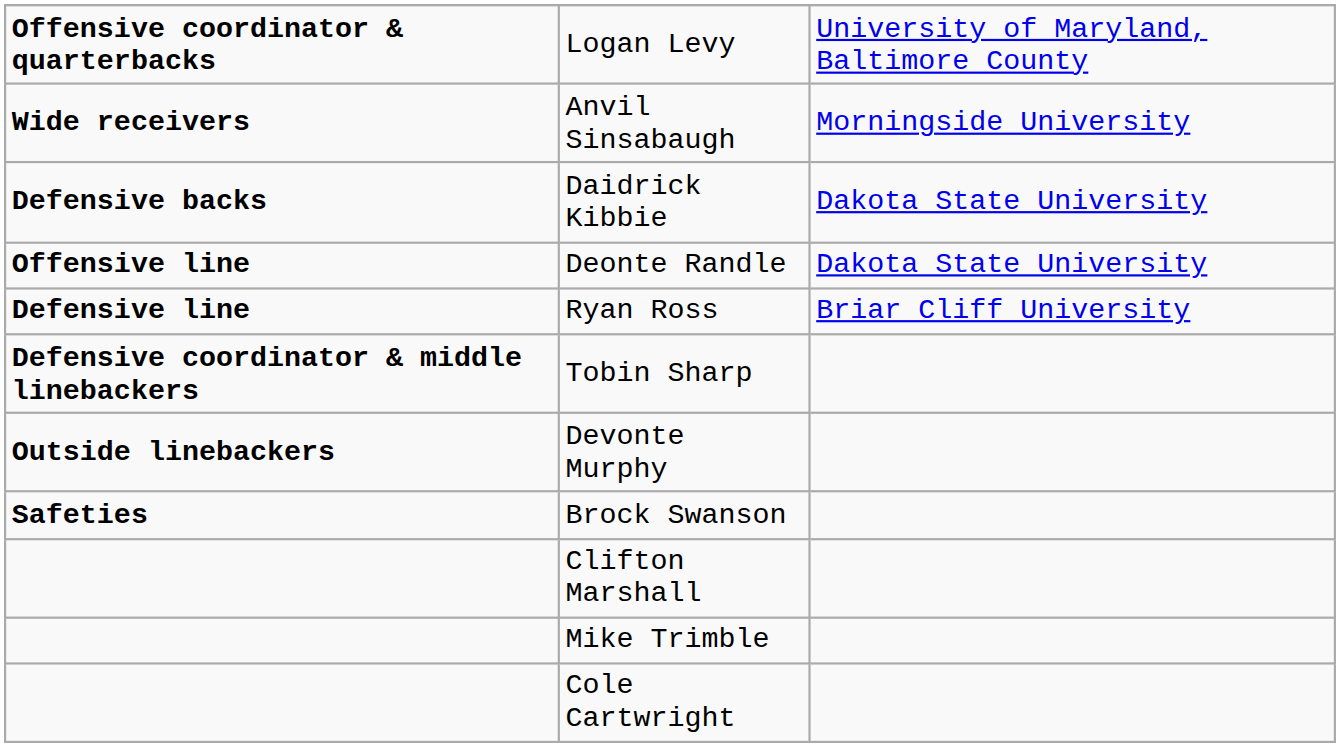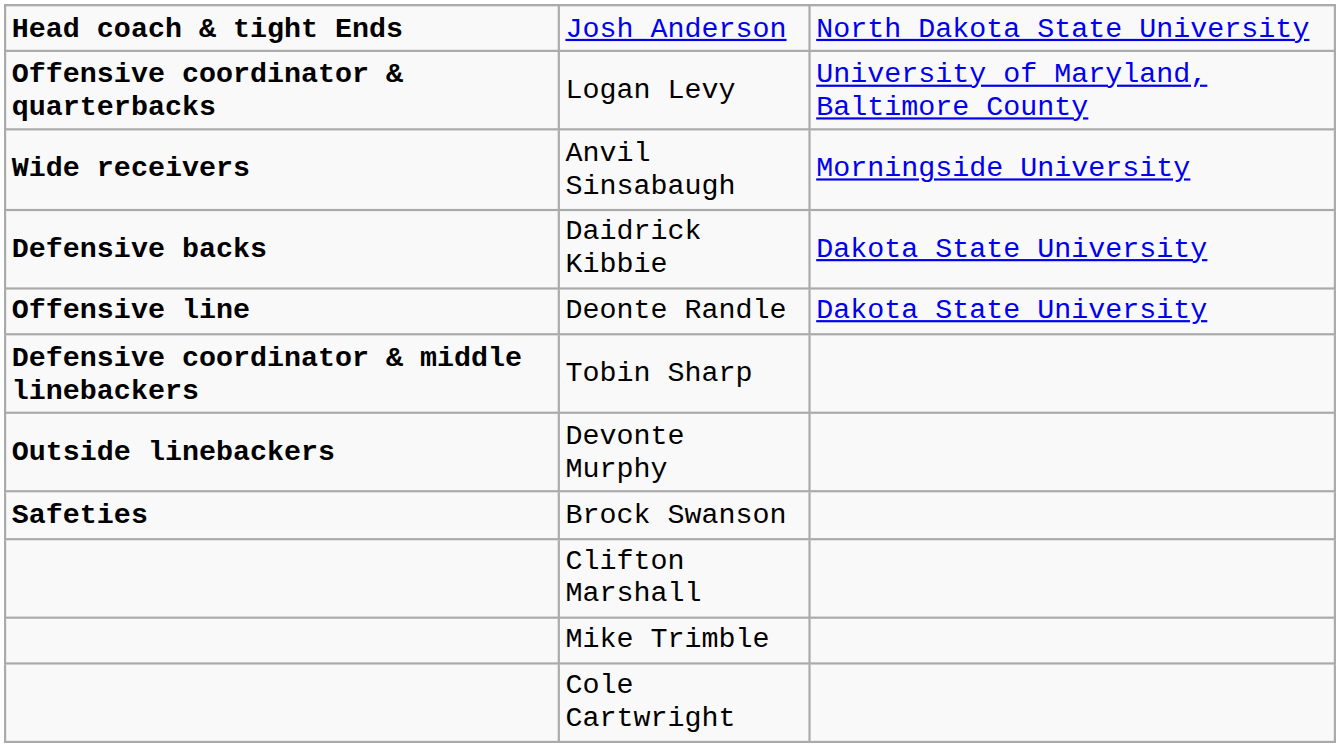+ row: Head coach & tight Ends | Josh Anderson | North Dakota State University
- row: Defensive line | Ryan Ross | Briar Cliff University
